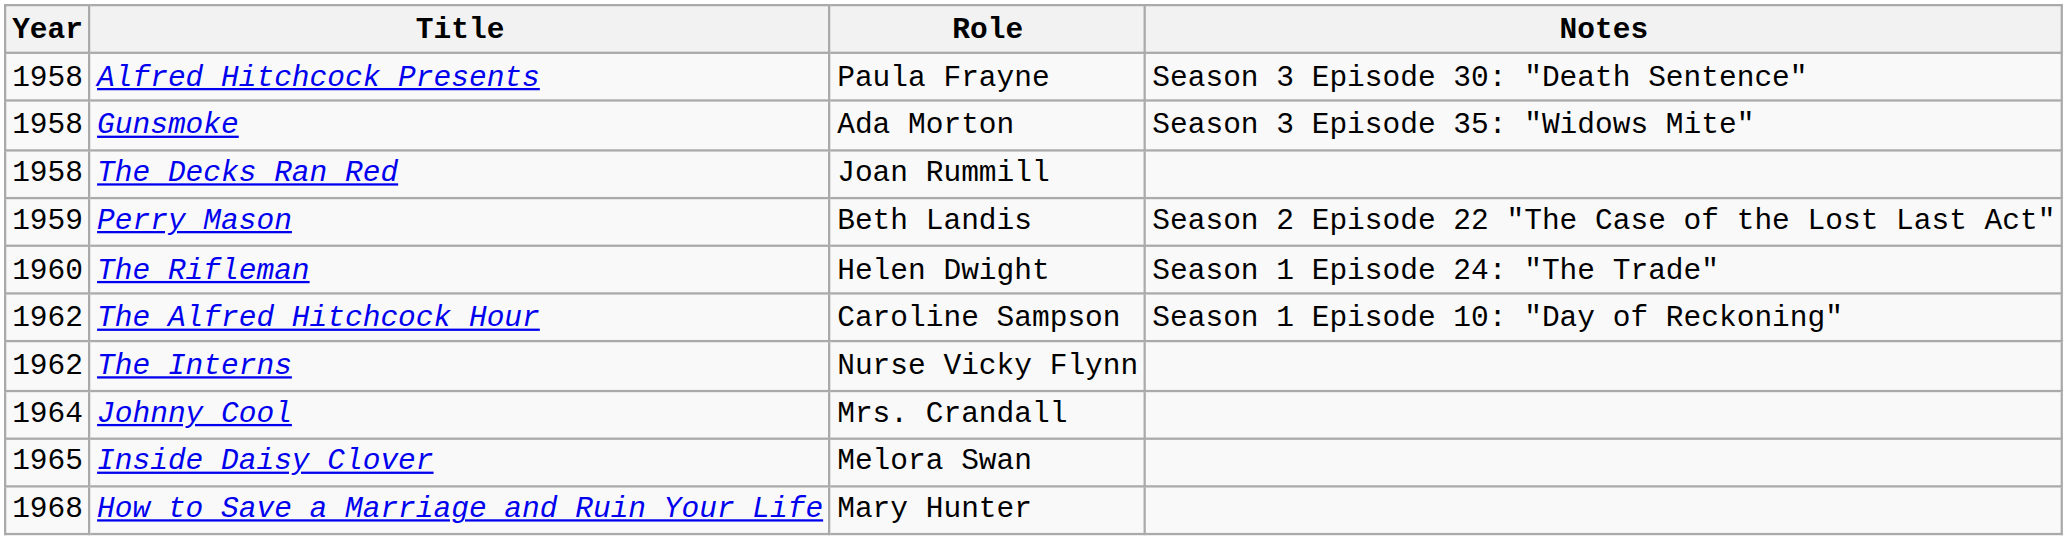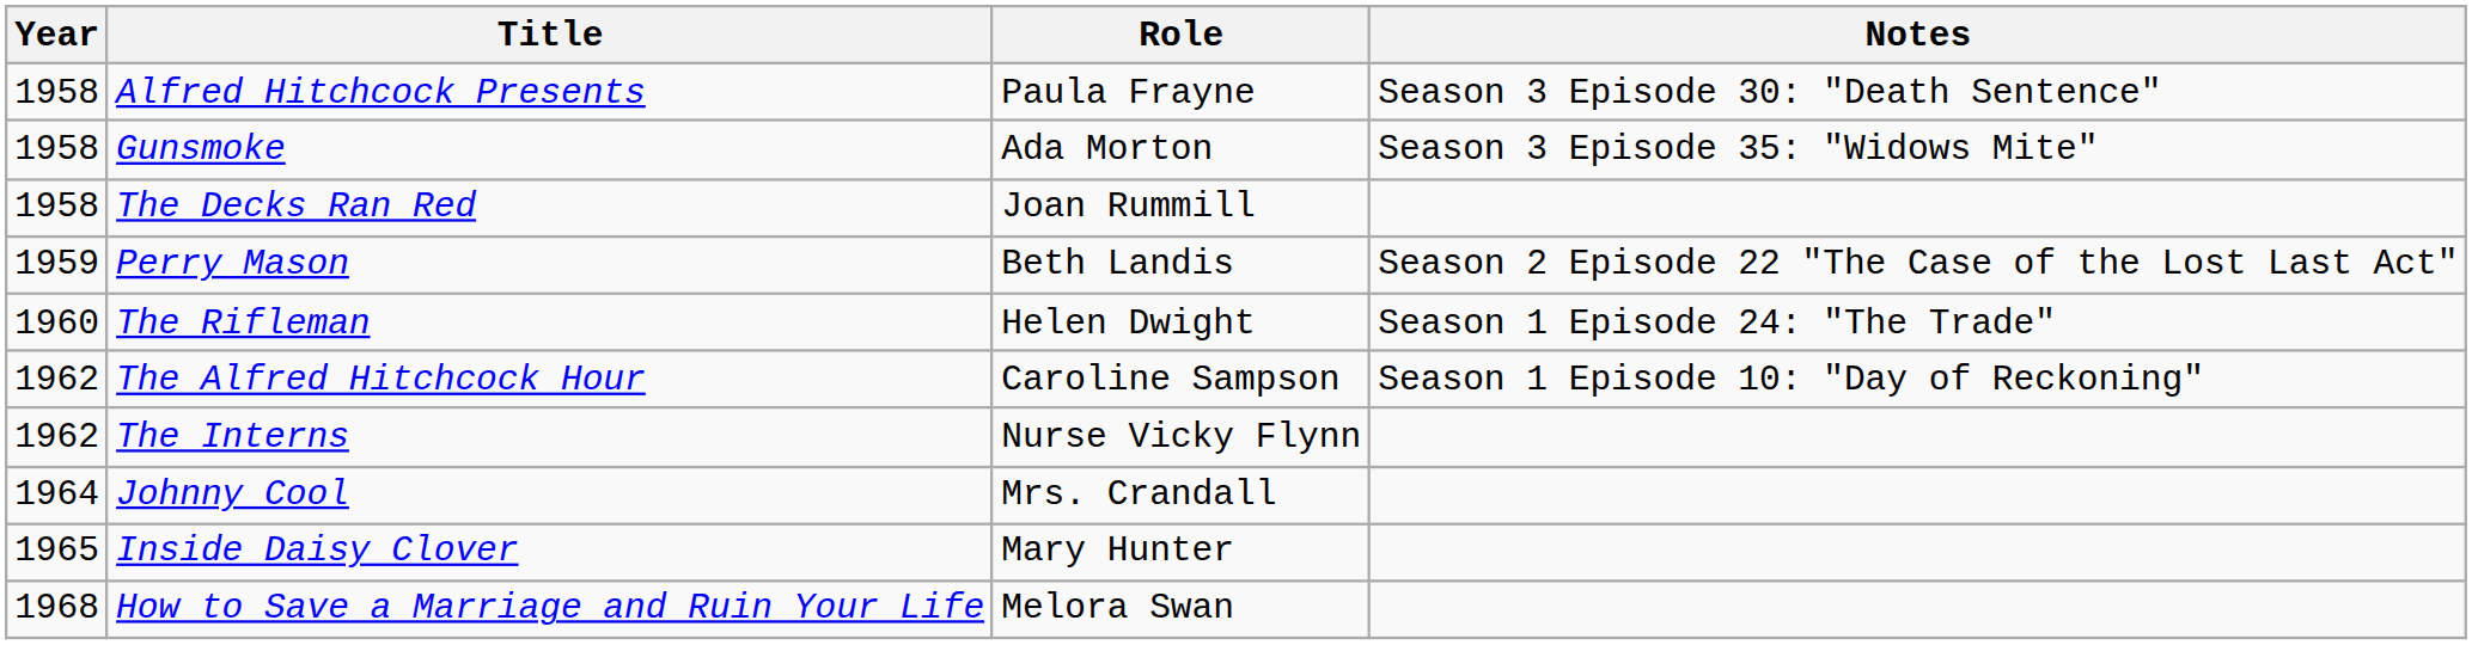Inside Daisy Clover | Role: Melora Swan -> Mary Hunter
How to Save a Marriage and Ruin Your Life | Role: Mary Hunter -> Melora Swan
